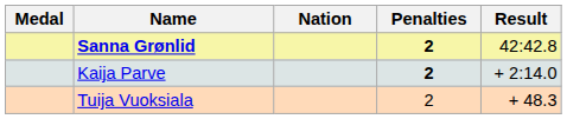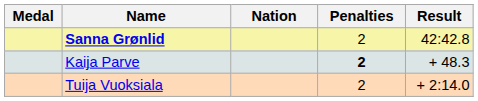Sanna Grønlid | Penalties: bold -> normal
Kaija Parve | Result: + 2:14.0 -> + 48.3
Tuija Vuoksiala | Result: + 48.3 -> + 2:14.0
